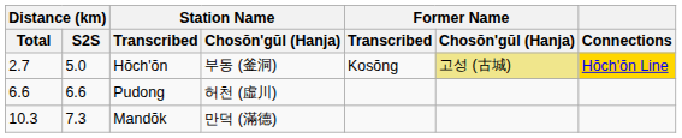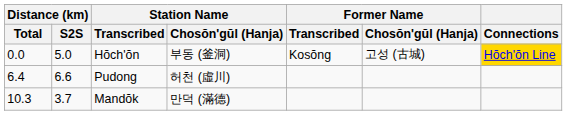Hŏch'ŏn | Distance (km) / Total: 2.7 -> 0.0
Hŏch'ŏn | Former Name / Chosŏn'gŭl (Hanja): khaki background -> no background
Pudong | Distance (km) / Total: 6.6 -> 6.4
Mandŏk | Distance (km) / S2S: 7.3 -> 3.7
